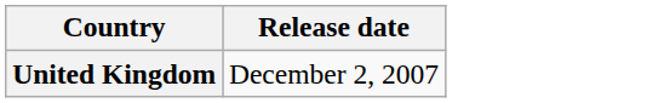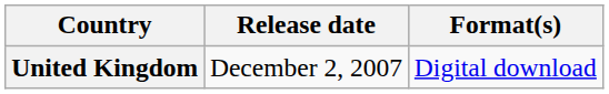+ column: Format(s) | Digital download
